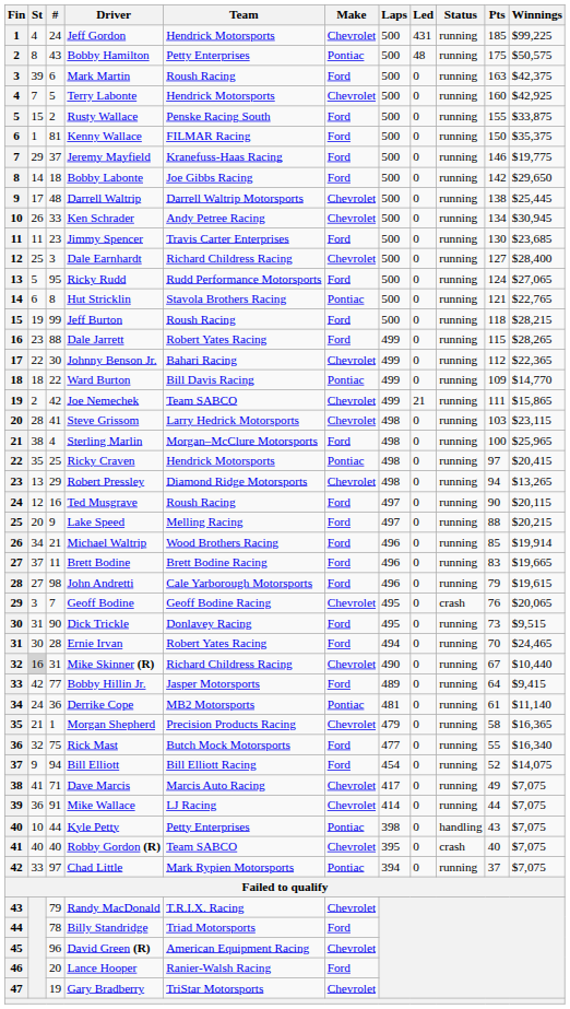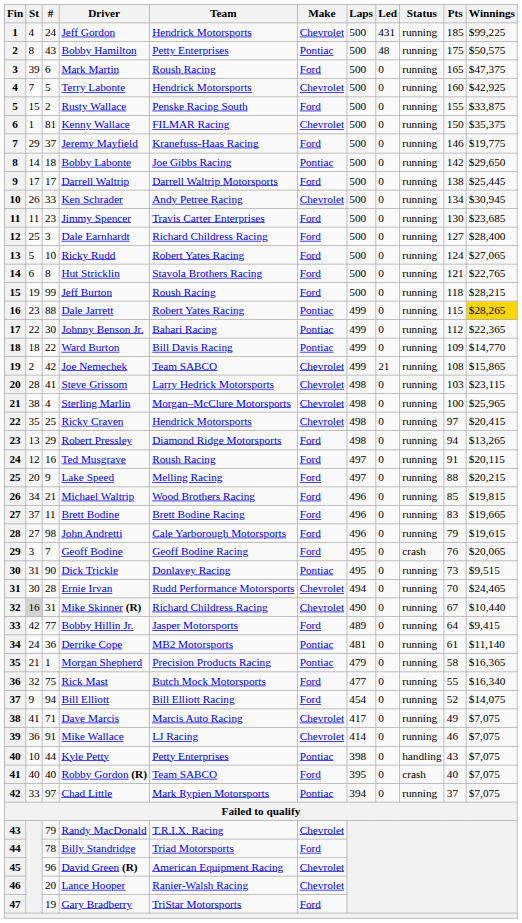Mark Martin | Pts: 163 -> 165
Mark Martin | Winnings: $42,375 -> $47,375
Kenny Wallace | Make: Ford -> Chevrolet
Bobby Labonte | Make: Ford -> Pontiac
Darrell Waltrip | #: 48 -> 17
Darrell Waltrip | Make: Chevrolet -> Ford
Dale Earnhardt | Make: Chevrolet -> Ford
Ricky Rudd | #: 95 -> 10
Ricky Rudd | Team: Rudd Performance Motorsports -> Robert Yates Racing
Hut Stricklin | Make: Pontiac -> Ford
Dale Jarrett | Make: Ford -> Pontiac
Dale Jarrett | Winnings: no background -> gold background
Johnny Benson Jr. | Make: Chevrolet -> Pontiac
Joe Nemechek | Pts: 111 -> 108
Sterling Marlin | Make: Ford -> Chevrolet
Ricky Craven | Make: Pontiac -> Chevrolet
Robert Pressley | Make: Chevrolet -> Ford
Ted Musgrave | Pts: 90 -> 91
Michael Waltrip | Winnings: $19,914 -> $19,815
Geoff Bodine | Make: Chevrolet -> Ford
Dick Trickle | Make: Ford -> Pontiac
Ernie Irvan | Team: Robert Yates Racing -> Rudd Performance Motorsports
Ernie Irvan | Make: Ford -> Chevrolet
Morgan Shepherd | Make: Chevrolet -> Pontiac
Mike Wallace | Pts: 44 -> 46
Robby Gordon (R) | Make: Chevrolet -> Ford
Lance Hooper | Make: Ford -> Chevrolet
Gary Bradberry | Make: Chevrolet -> Ford
